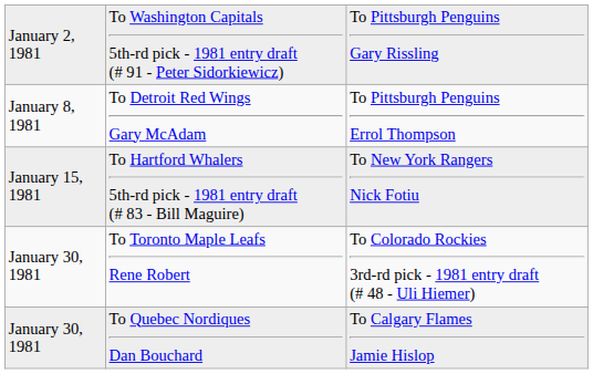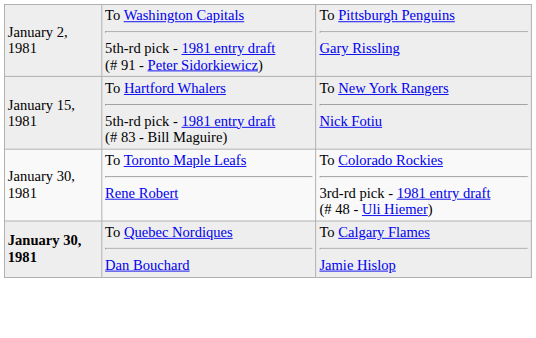- row: January 8, 1981 | To Detroit Red Wings Gary McAdam | To Pittsburgh Penguins Errol Thompson
To Quebec Nordiques Dan Bouchard | column 1: normal -> bold
